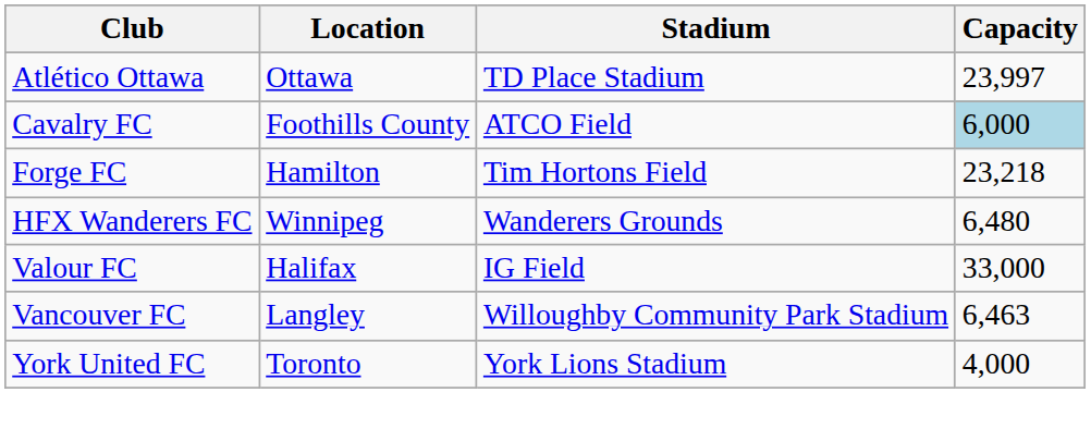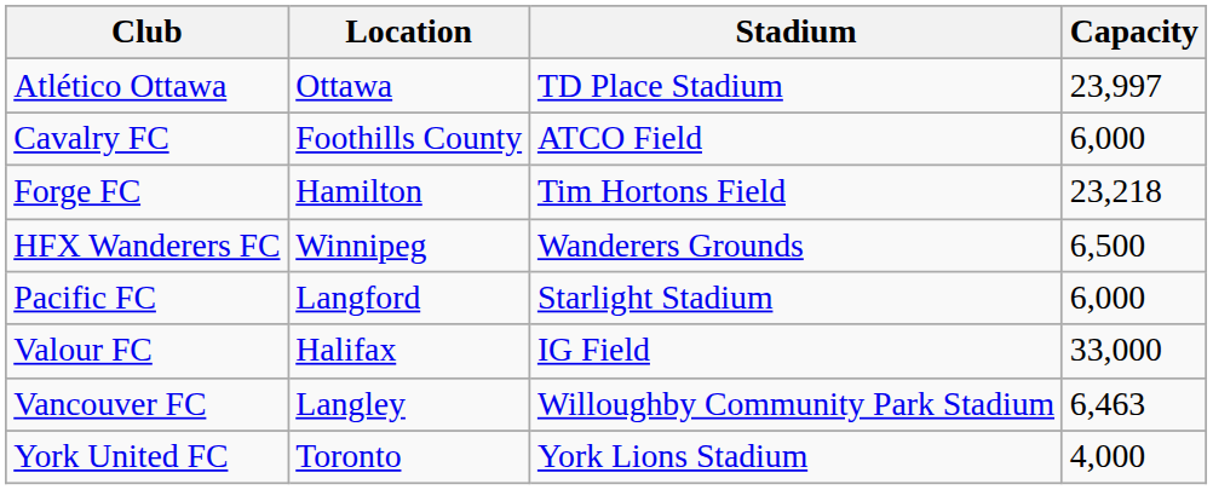Cavalry FC | Capacity: lightblue background -> no background
HFX Wanderers FC | Capacity: 6,480 -> 6,500
+ row: Pacific FC | Langford | Starlight Stadium | 6,000
